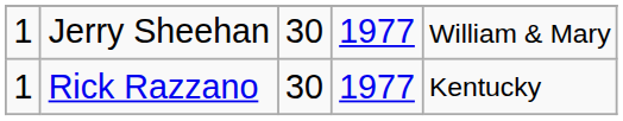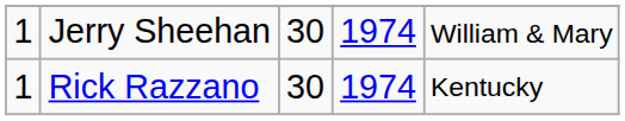Jerry Sheehan | column 4: 1977 -> 1974
Rick Razzano | column 4: 1977 -> 1974
